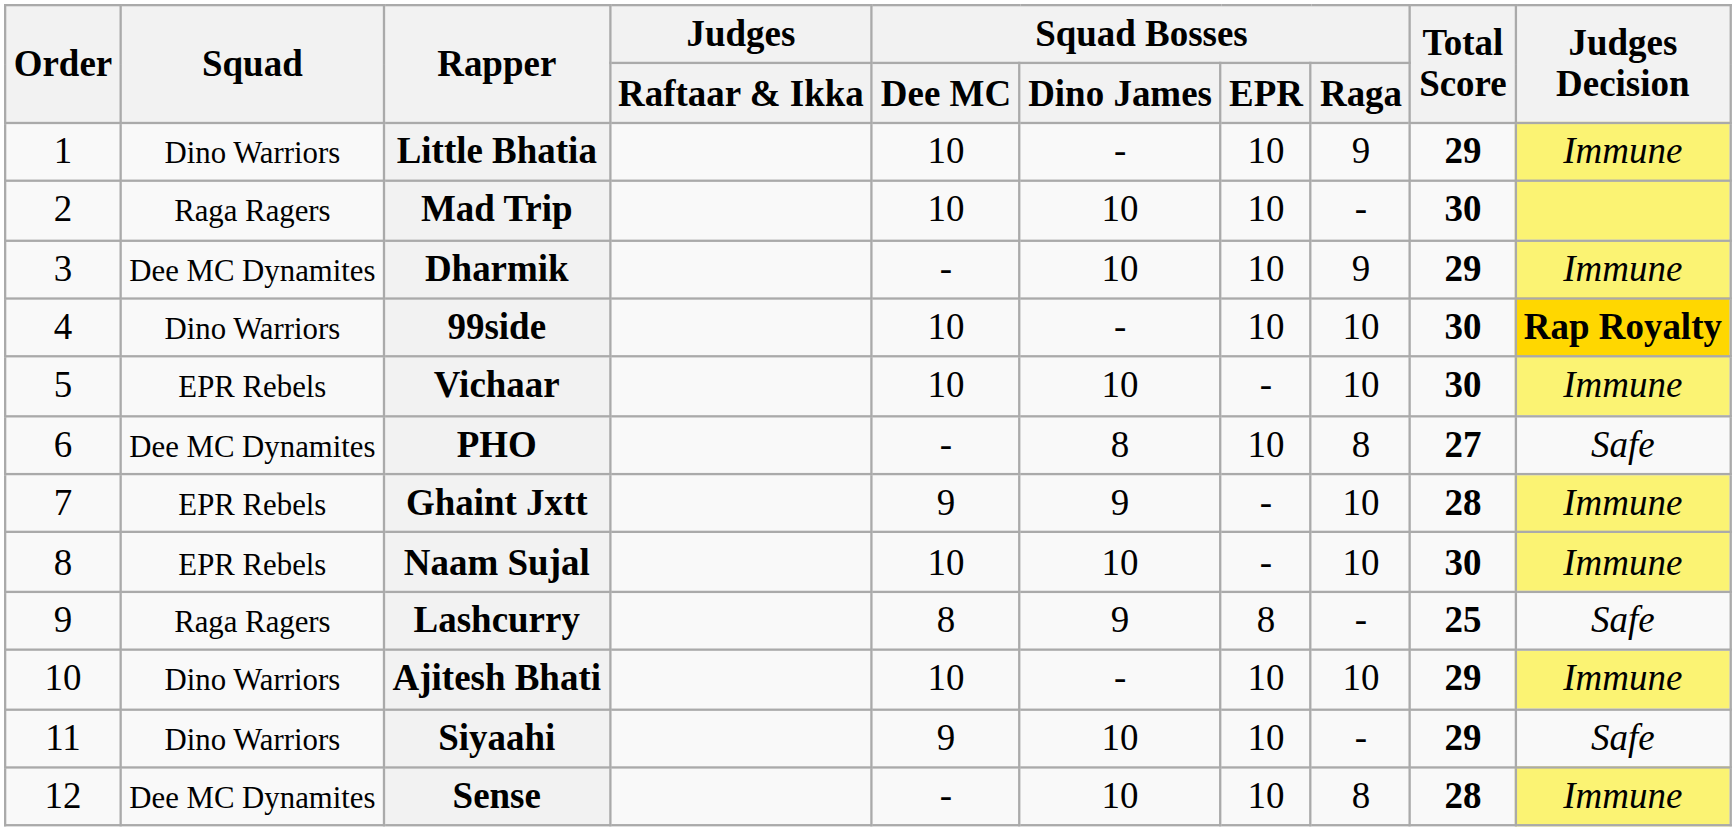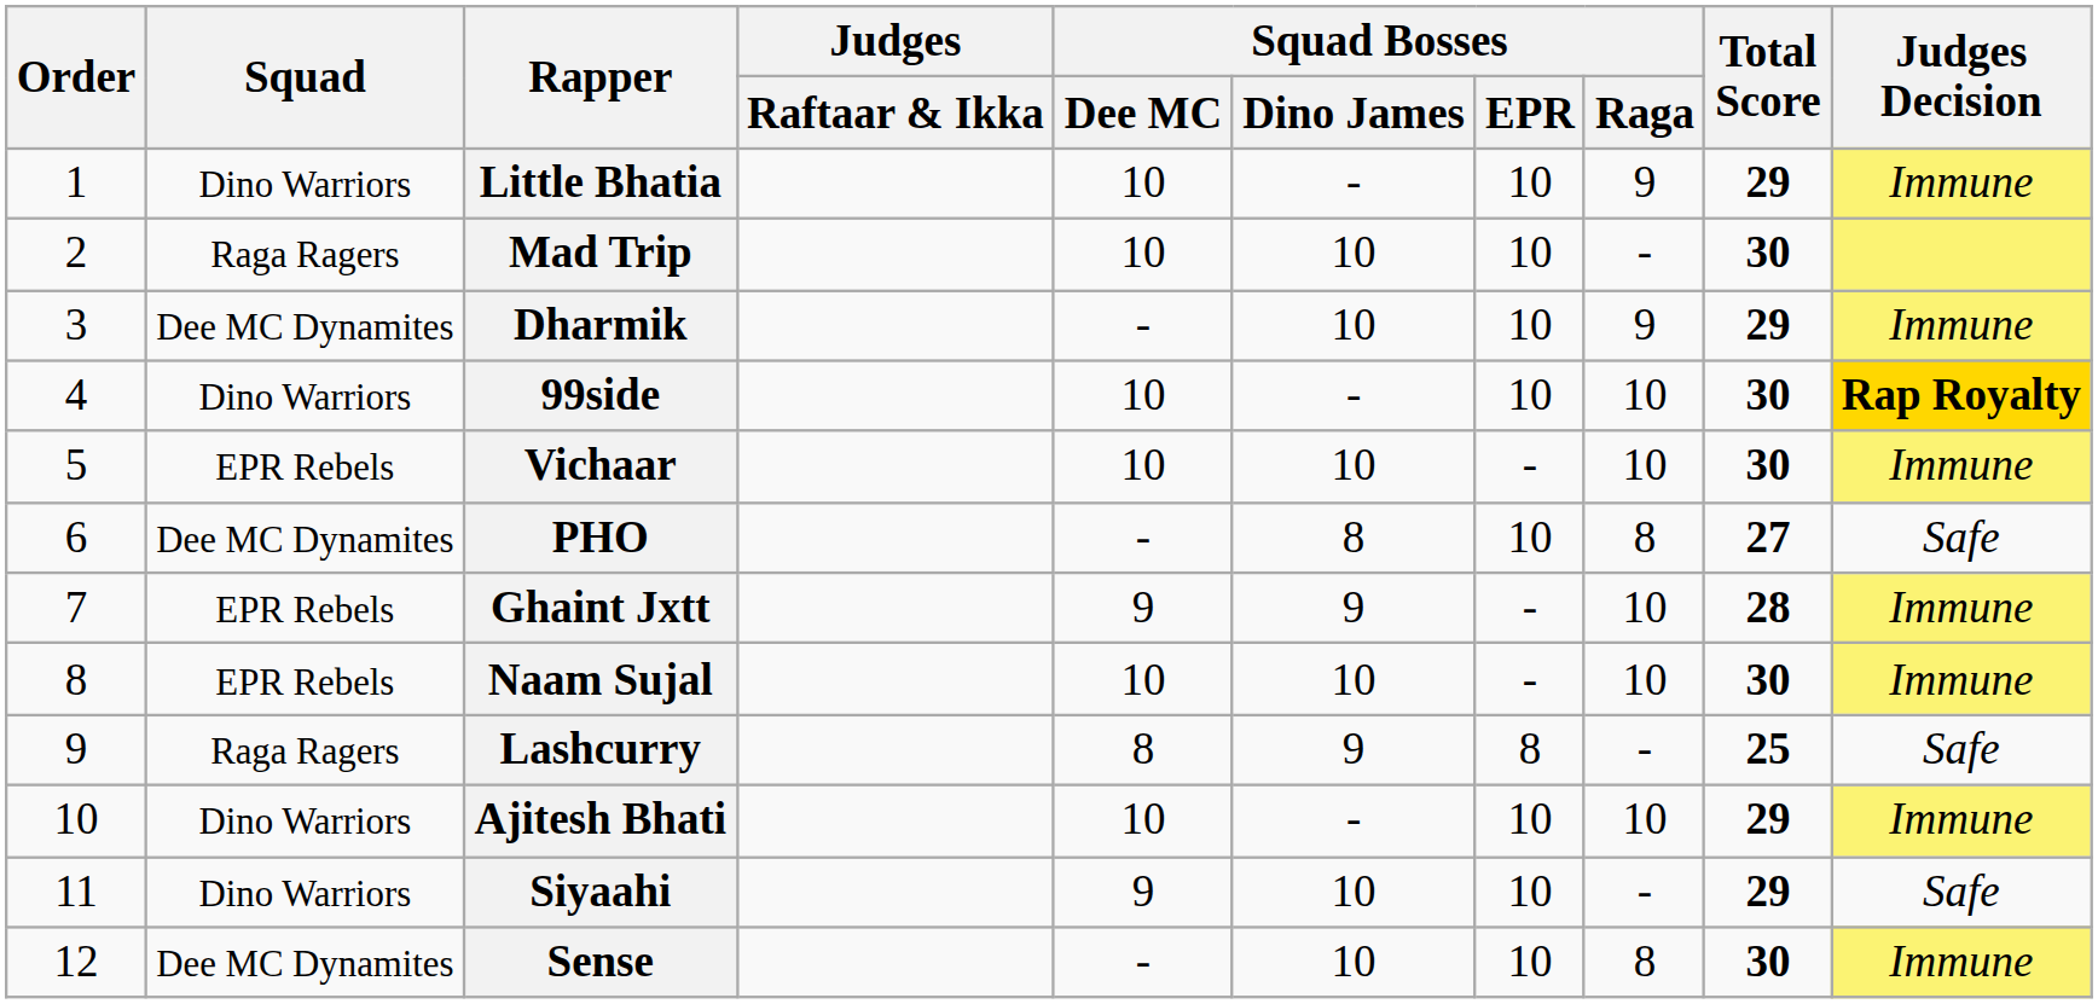Sense | Total Score: 28 -> 30
